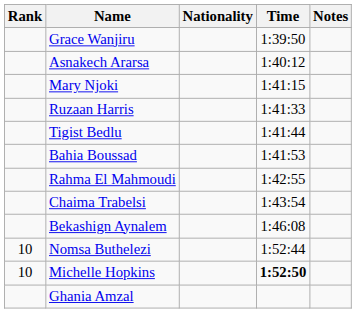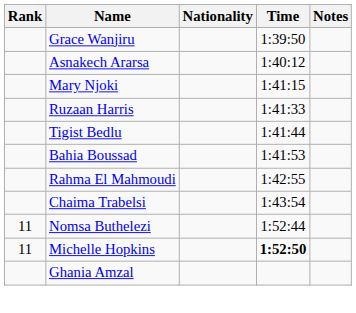- row: Bekashign Aynalem | 1:46:08
Nomsa Buthelezi | Rank: 10 -> 11
Michelle Hopkins | Rank: 10 -> 11
